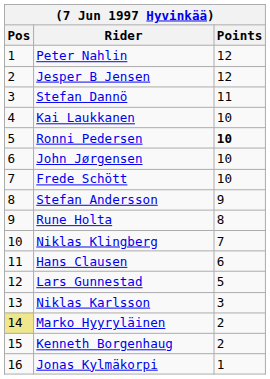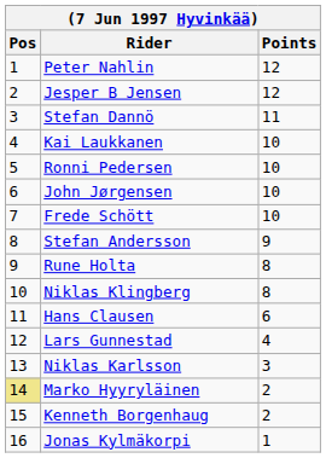Ronni Pedersen | Points: bold -> normal
Niklas Klingberg | Points: 7 -> 8
Lars Gunnestad | Points: 5 -> 4
